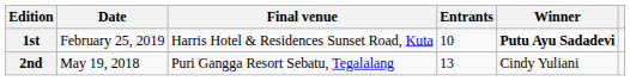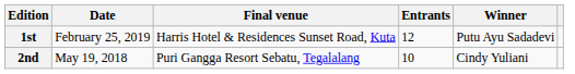1st | Entrants: 10 -> 12
1st | Winner: bold -> normal
2nd | Entrants: 13 -> 10
